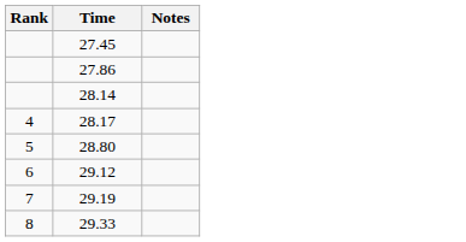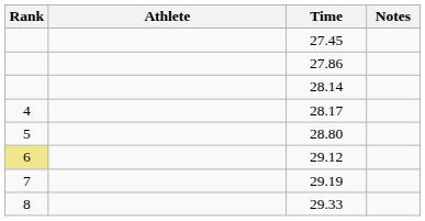+ column: Athlete
29.12 | Rank: no background -> khaki background
